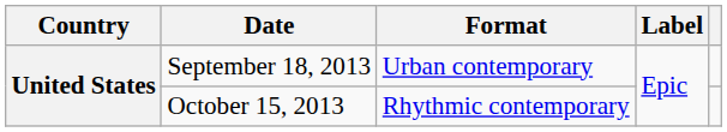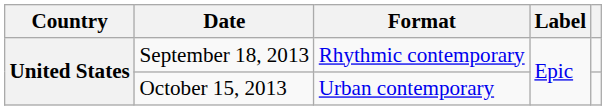September 18, 2013 | Format: Urban contemporary -> Rhythmic contemporary
October 15, 2013 | Format: Rhythmic contemporary -> Urban contemporary
